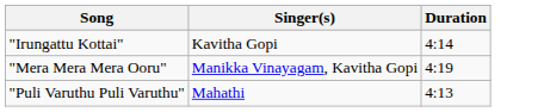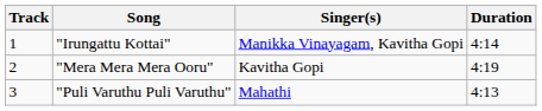+ column: Track | 1 | 2 | 3
"Irungattu Kottai" | Singer(s): Kavitha Gopi -> Manikka Vinayagam, Kavitha Gopi
"Mera Mera Mera Ooru" | Singer(s): Manikka Vinayagam, Kavitha Gopi -> Kavitha Gopi
